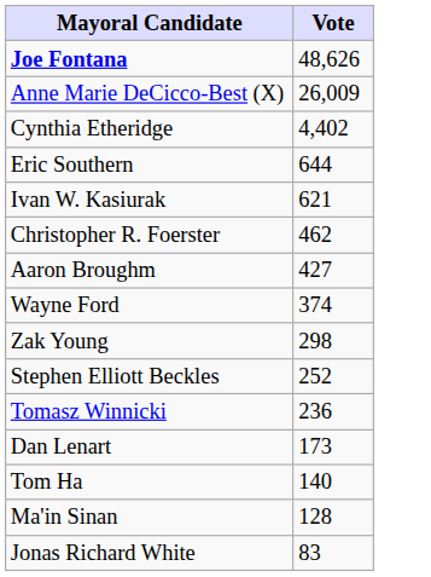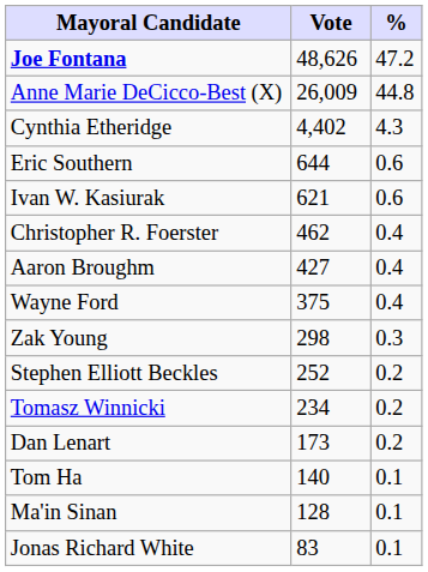+ column: % | 47.2 | 44.8 | 4.3 | 0.6 | 0.6 | 0.4 | 0.4 | 0.4 | 0.3 | 0.2 | 0.2 | 0.2 | 0.1 | 0.1 | 0.1
Wayne Ford | Vote: 374 -> 375
Tomasz Winnicki | Vote: 236 -> 234
